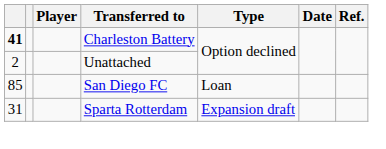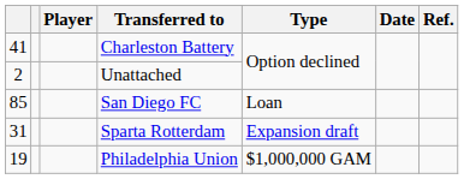Charleston Battery | column 1: bold -> normal
+ row: 19 | Philadelphia Union | $1,000,000 GAM
